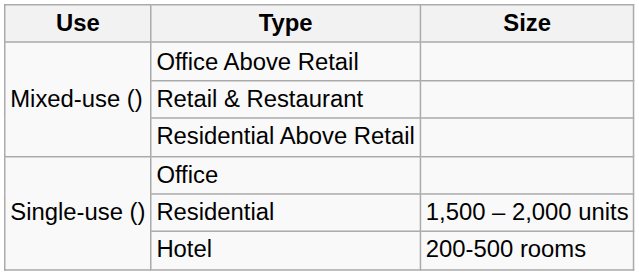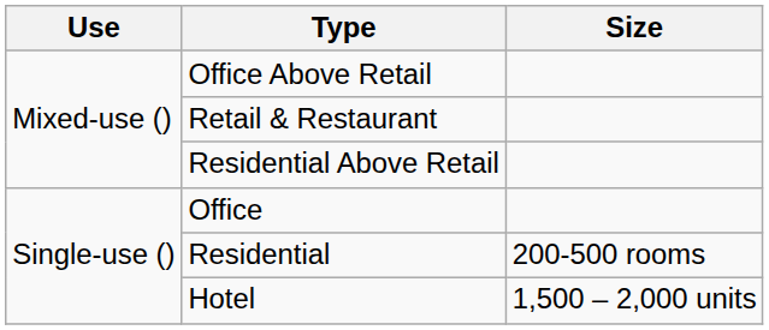Residential | Size: 1,500 – 2,000 units -> 200-500 rooms
Hotel | Size: 200-500 rooms -> 1,500 – 2,000 units
